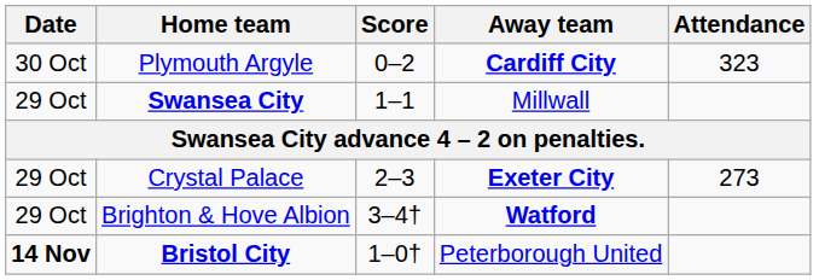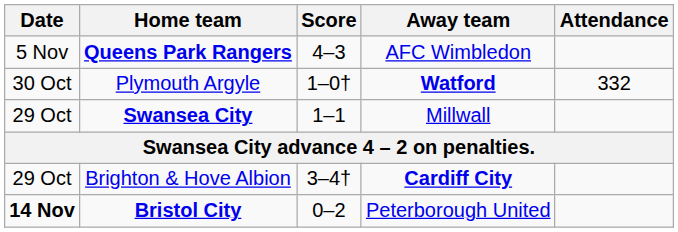+ row: 5 Nov | Queens Park Rangers | 4–3 | AFC Wimbledon
Plymouth Argyle | Score: 0–2 -> 1–0†
Plymouth Argyle | Away team: Cardiff City -> Watford
Plymouth Argyle | Attendance: 323 -> 332
- row: 29 Oct | Crystal Palace | 2–3 | Exeter City | 273
Brighton & Hove Albion | Away team: Watford -> Cardiff City
Bristol City | Score: 1–0† -> 0–2
